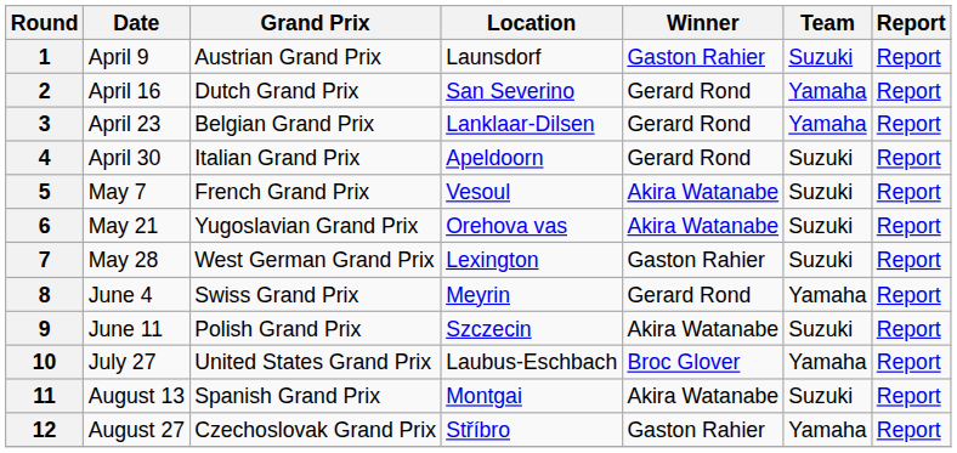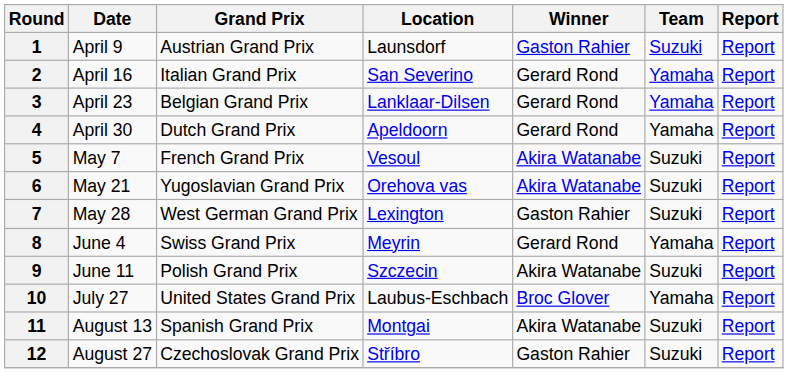2 | Grand Prix: Dutch Grand Prix -> Italian Grand Prix
4 | Grand Prix: Italian Grand Prix -> Dutch Grand Prix
4 | Team: Suzuki -> Yamaha
12 | Team: Yamaha -> Suzuki
